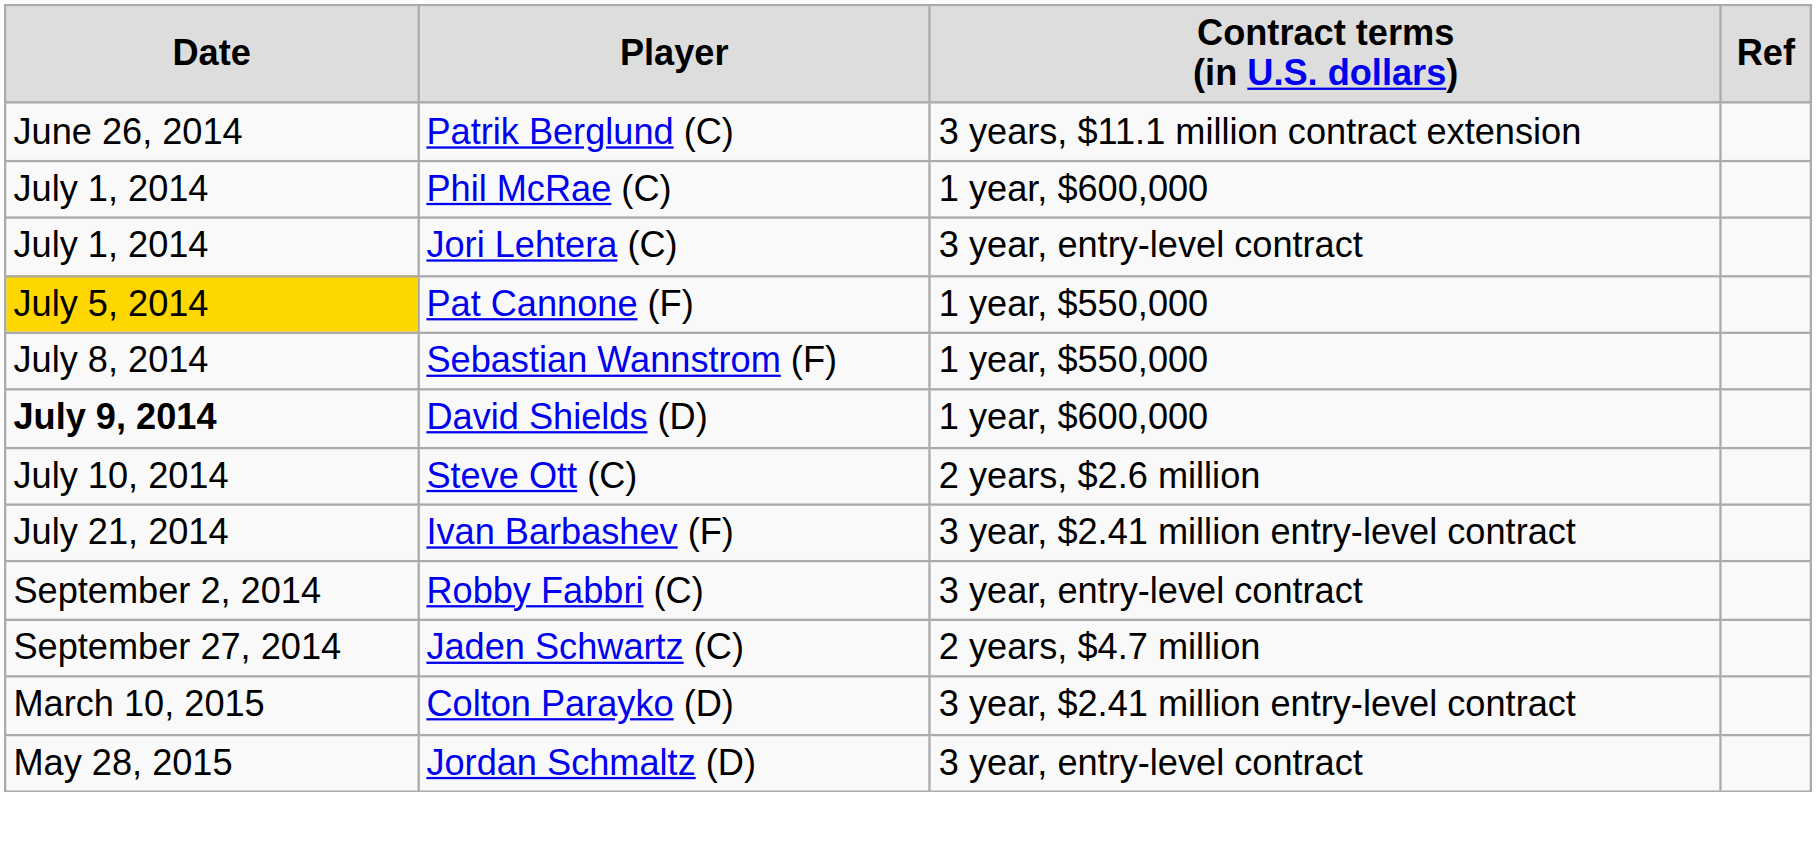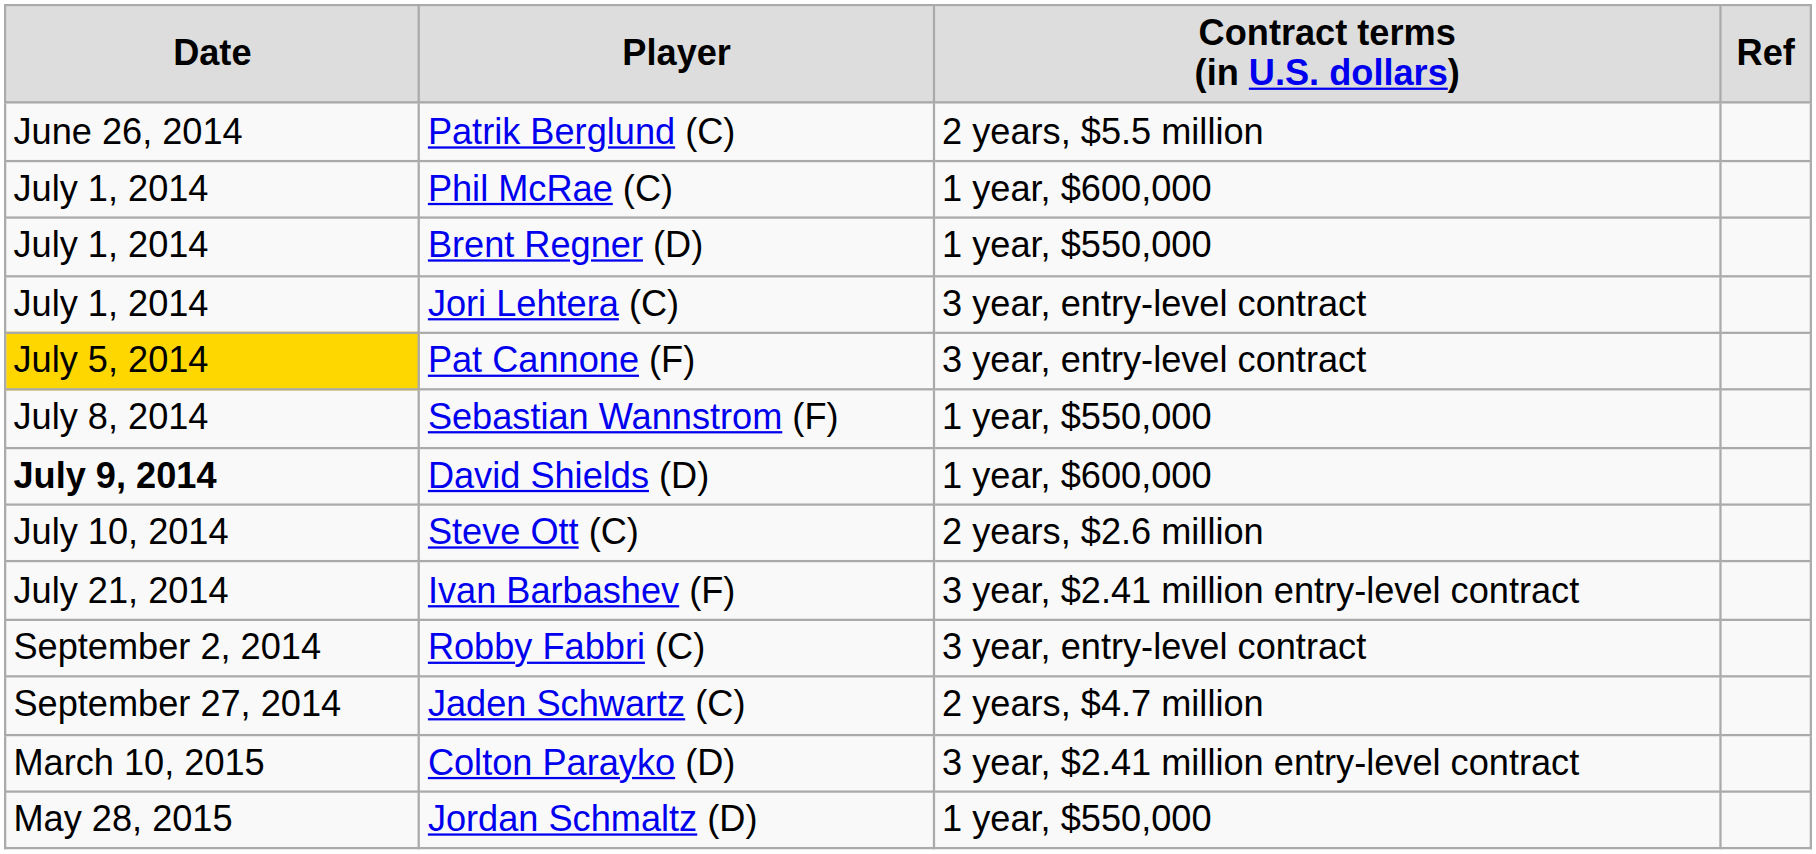Patrik Berglund (C) | column 3: 3 years, $11.1 million contract extension -> 2 years, $5.5 million
+ row: July 1, 2014 | Brent Regner (D) | 1 year, $550,000
Pat Cannone (F) | column 3: 1 year, $550,000 -> 3 year, entry-level contract
Jordan Schmaltz (D) | column 3: 3 year, entry-level contract -> 1 year, $550,000
